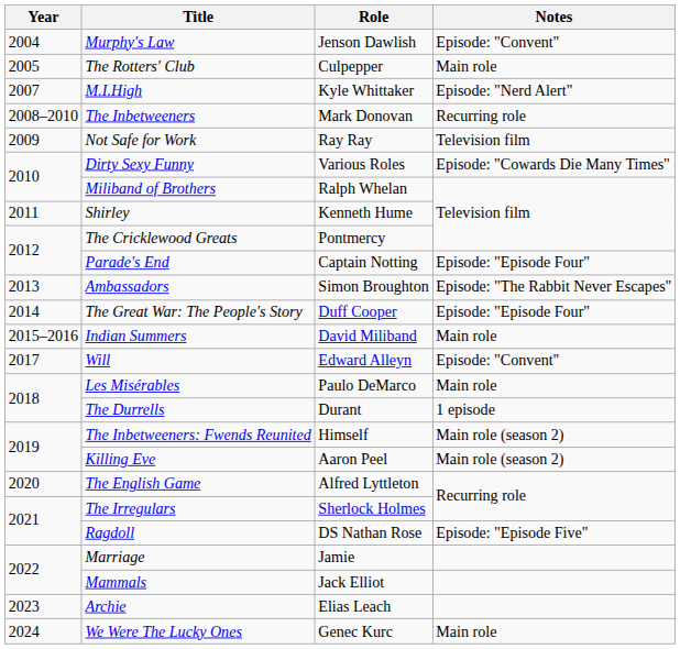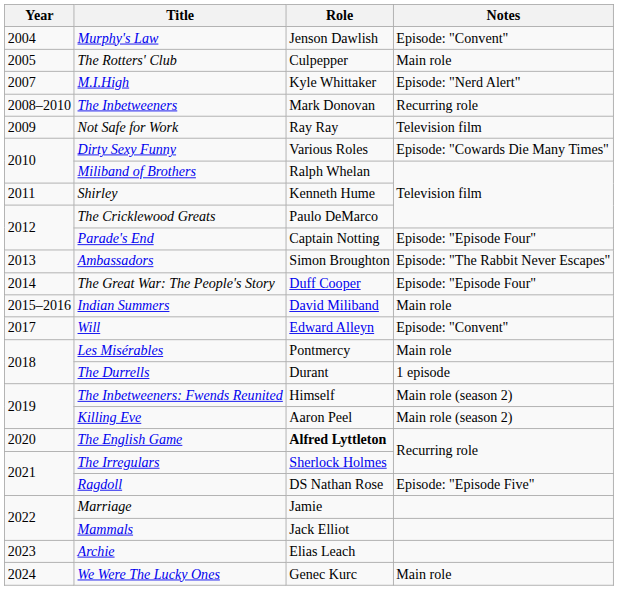The Cricklewood Greats | Role: Pontmercy -> Paulo DeMarco
Les Misérables | Role: Paulo DeMarco -> Pontmercy
The English Game | Role: normal -> bold
